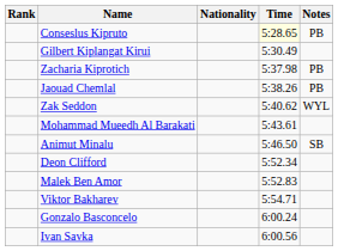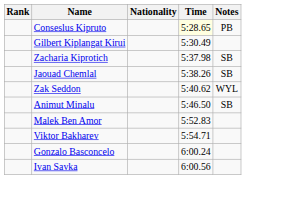Zacharia Kiprotich | Notes: PB -> SB
Jaouad Chemlal | Notes: PB -> SB
- row: Mohammad Mueedh Al Barakati | 5:43.61
- row: Deon Clifford | 5:52.34
